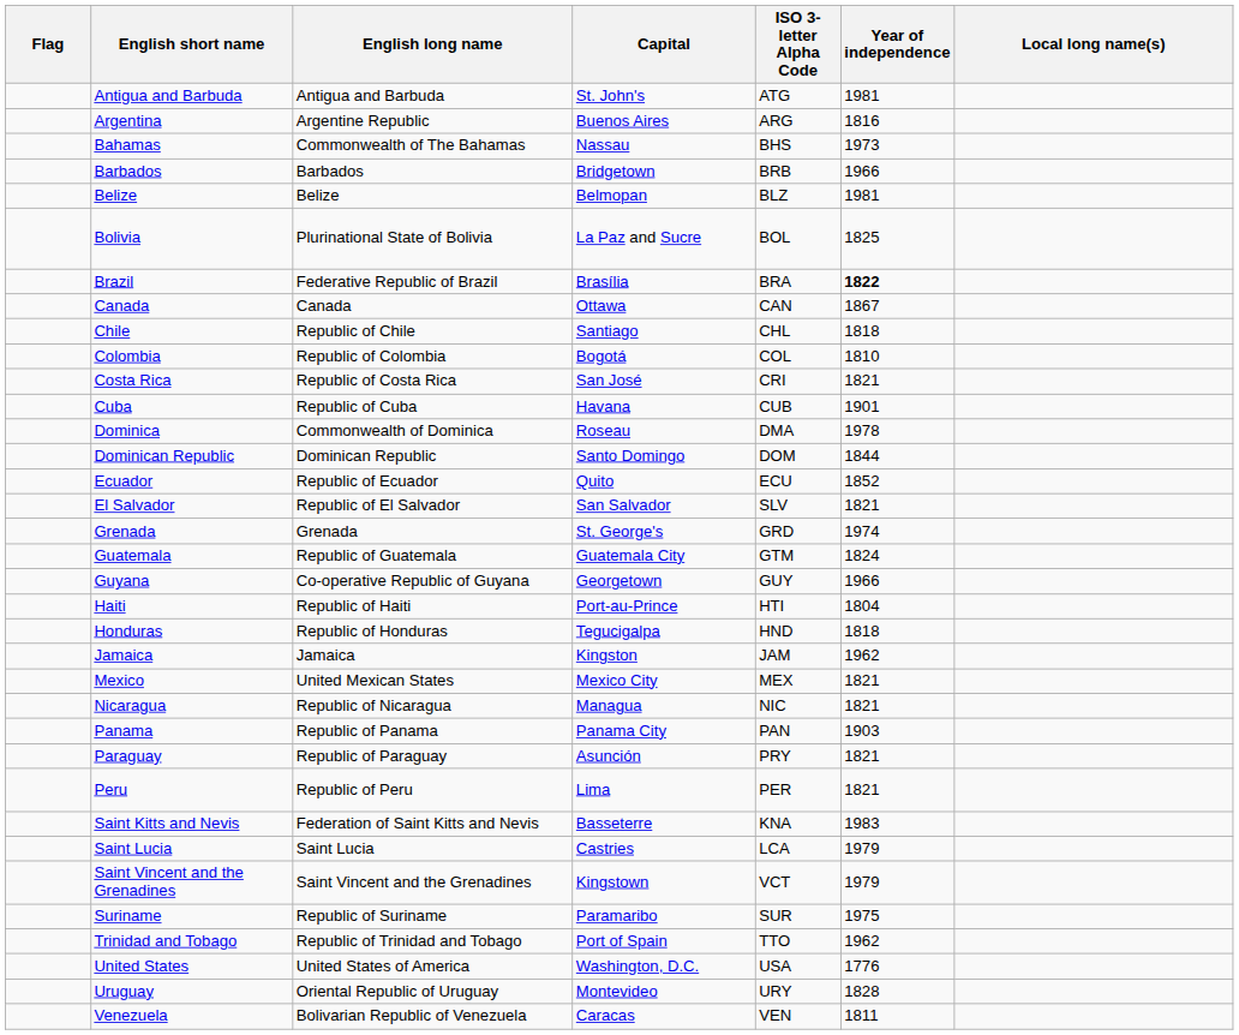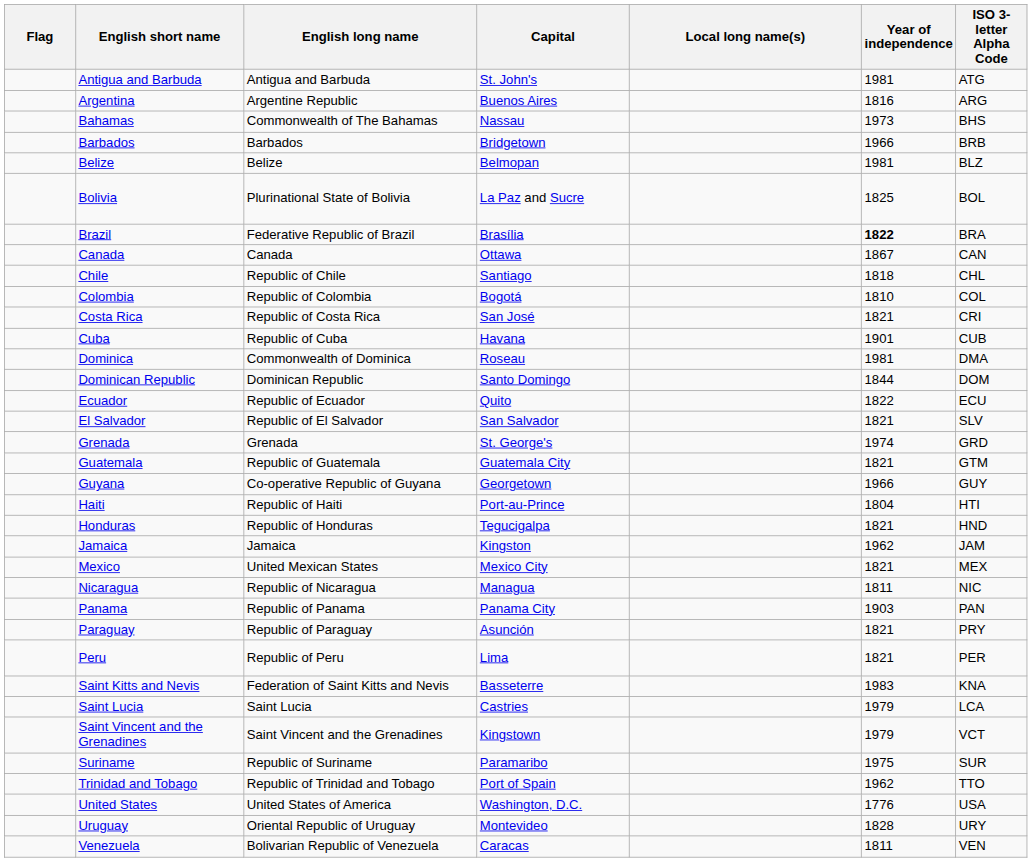columns swapped: Local long name(s) <-> ISO 3-letter Alpha Code
Dominica | Year of independence: 1978 -> 1981
Ecuador | Year of independence: 1852 -> 1822
Guatemala | Year of independence: 1824 -> 1821
Honduras | Year of independence: 1818 -> 1821
Nicaragua | Year of independence: 1821 -> 1811
